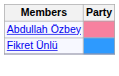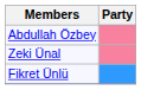+ row: Zeki Ünal
